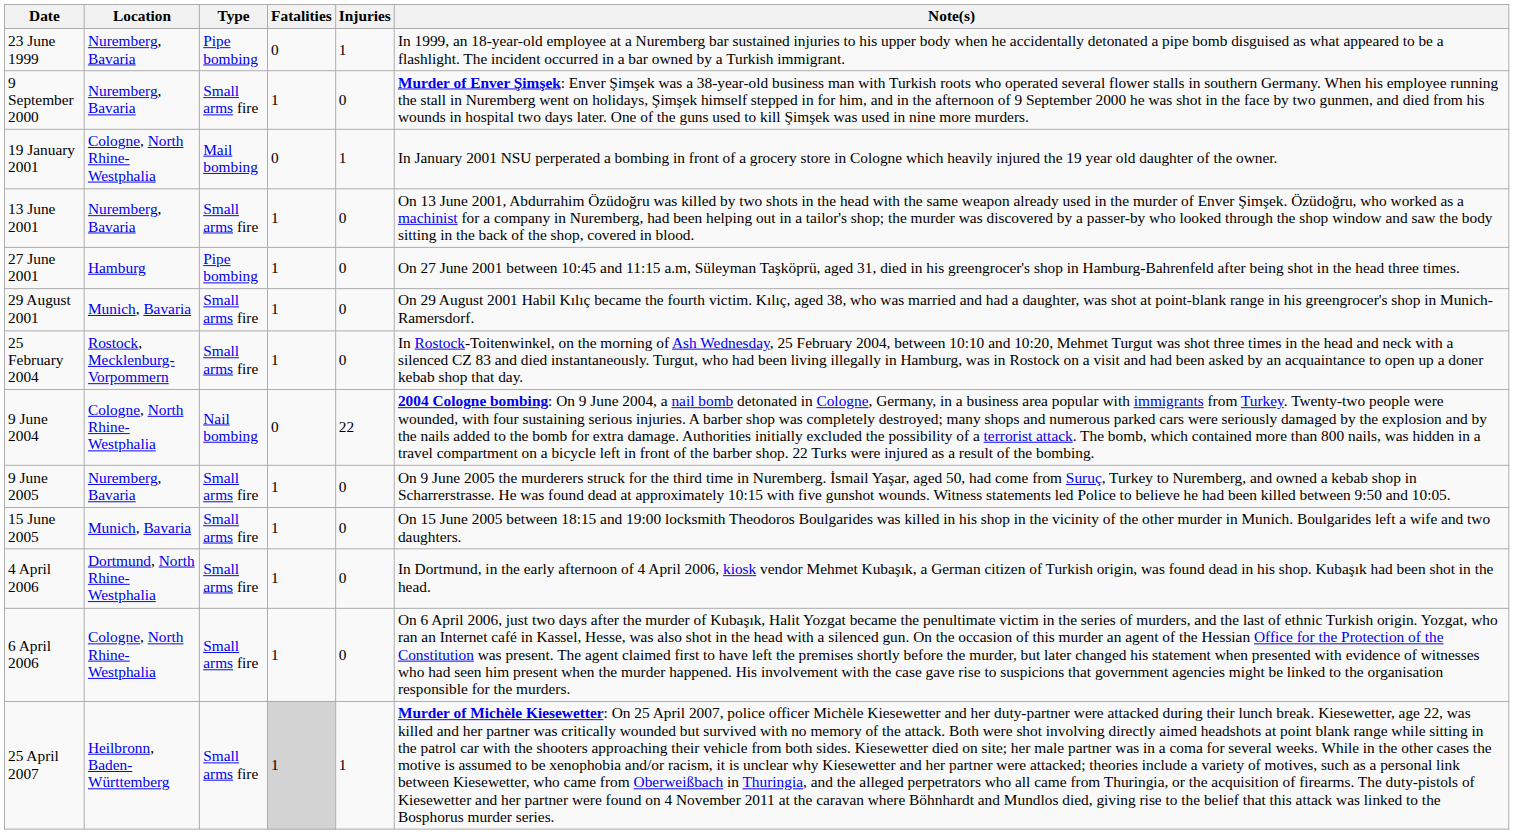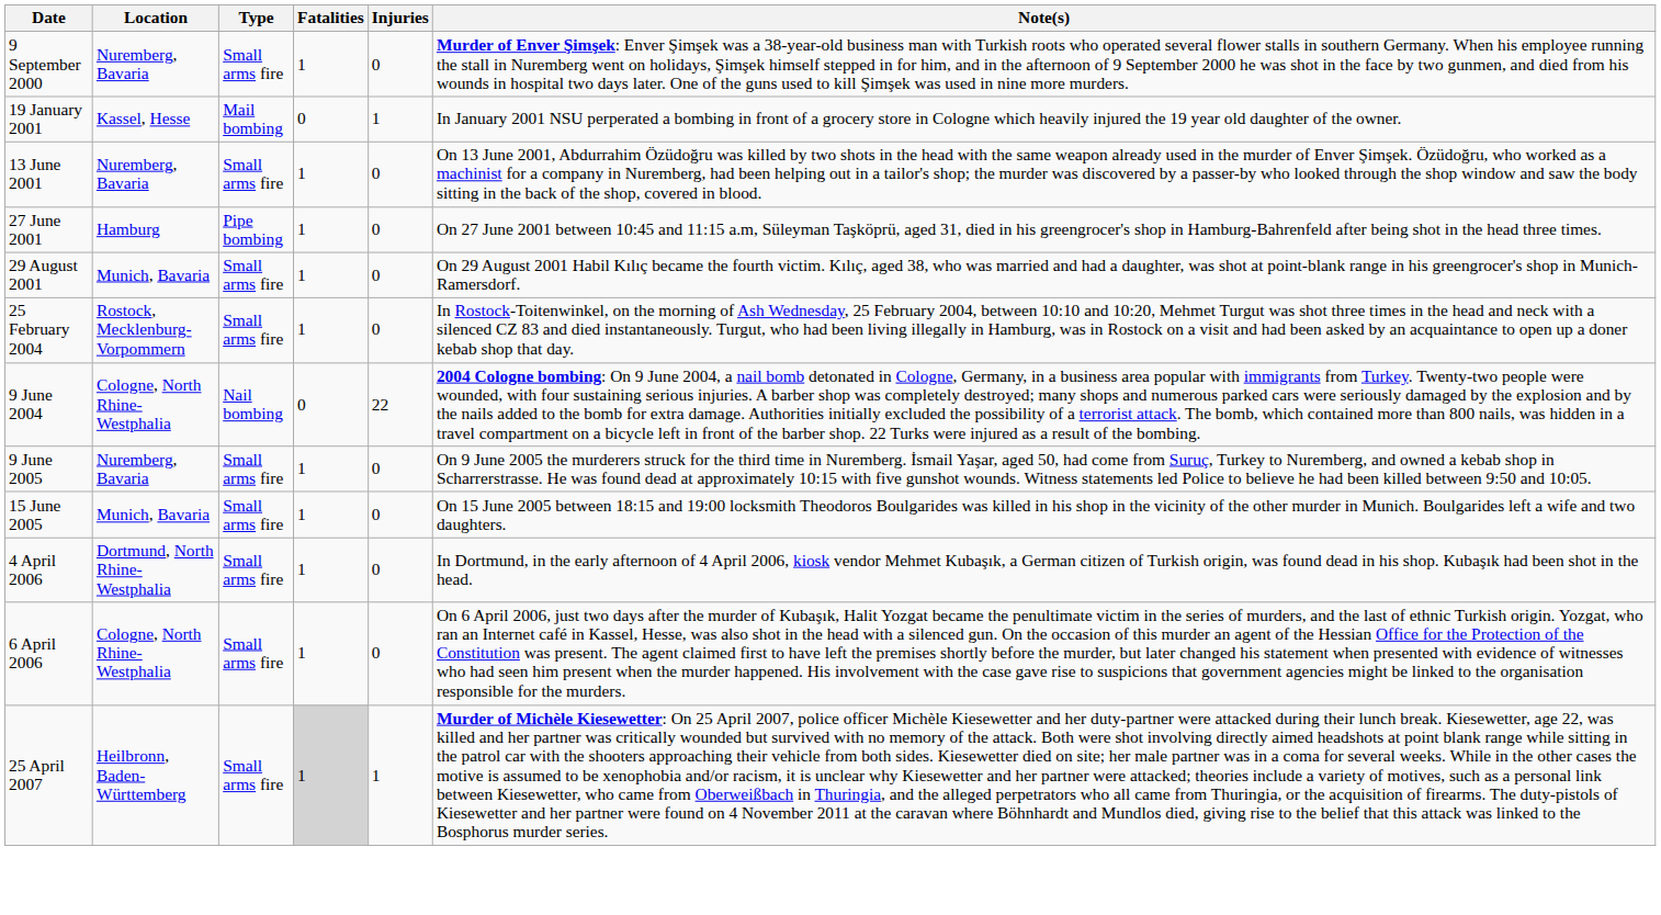- row: 23 June 1999 | Nuremberg, Bavaria | Pipe bombing | 0 | 1 | In 1999, an 18-year-old employee at a Nuremberg bar sustained injuries to his upper body when he accidentally detonated a pipe bomb disguised as what appeared to be a flashlight. The incident occurred in a bar owned by a Turkish immigrant.
19 January 2001 | Location: Cologne, North Rhine-Westphalia -> Kassel, Hesse
